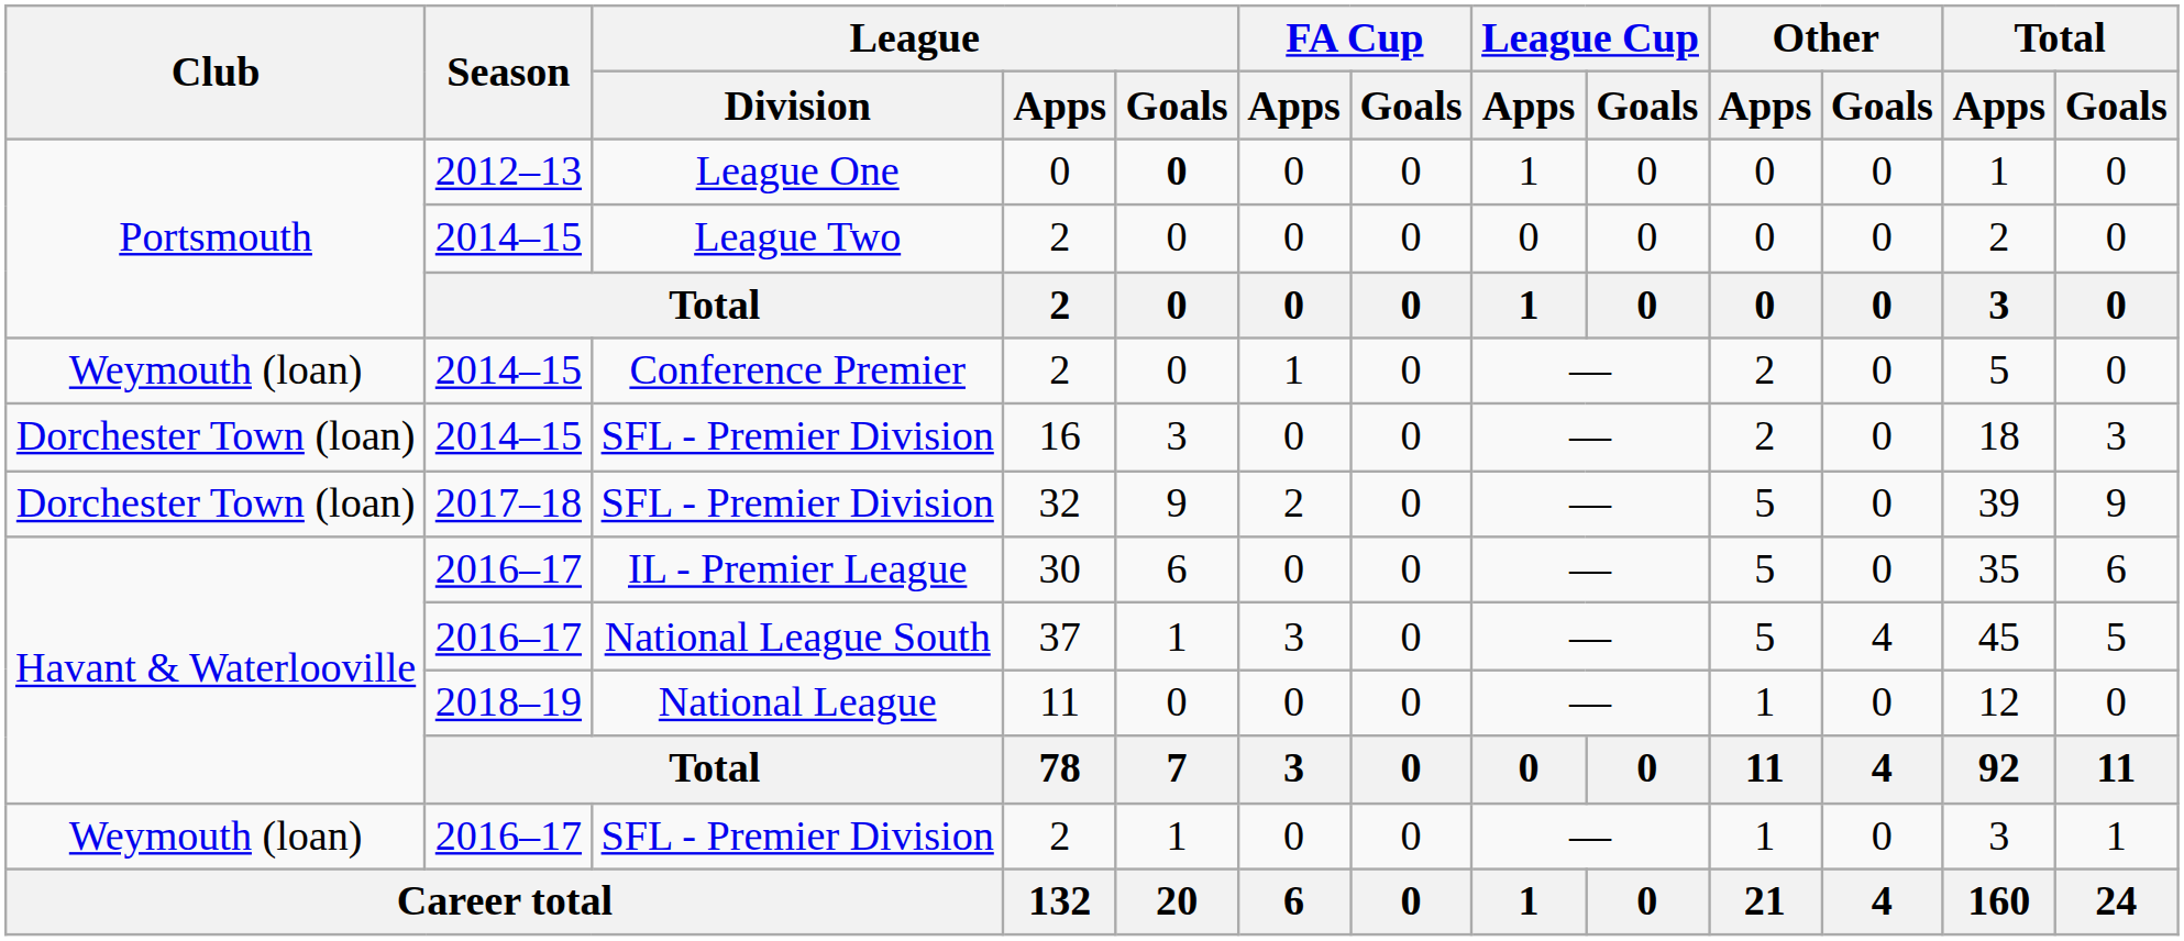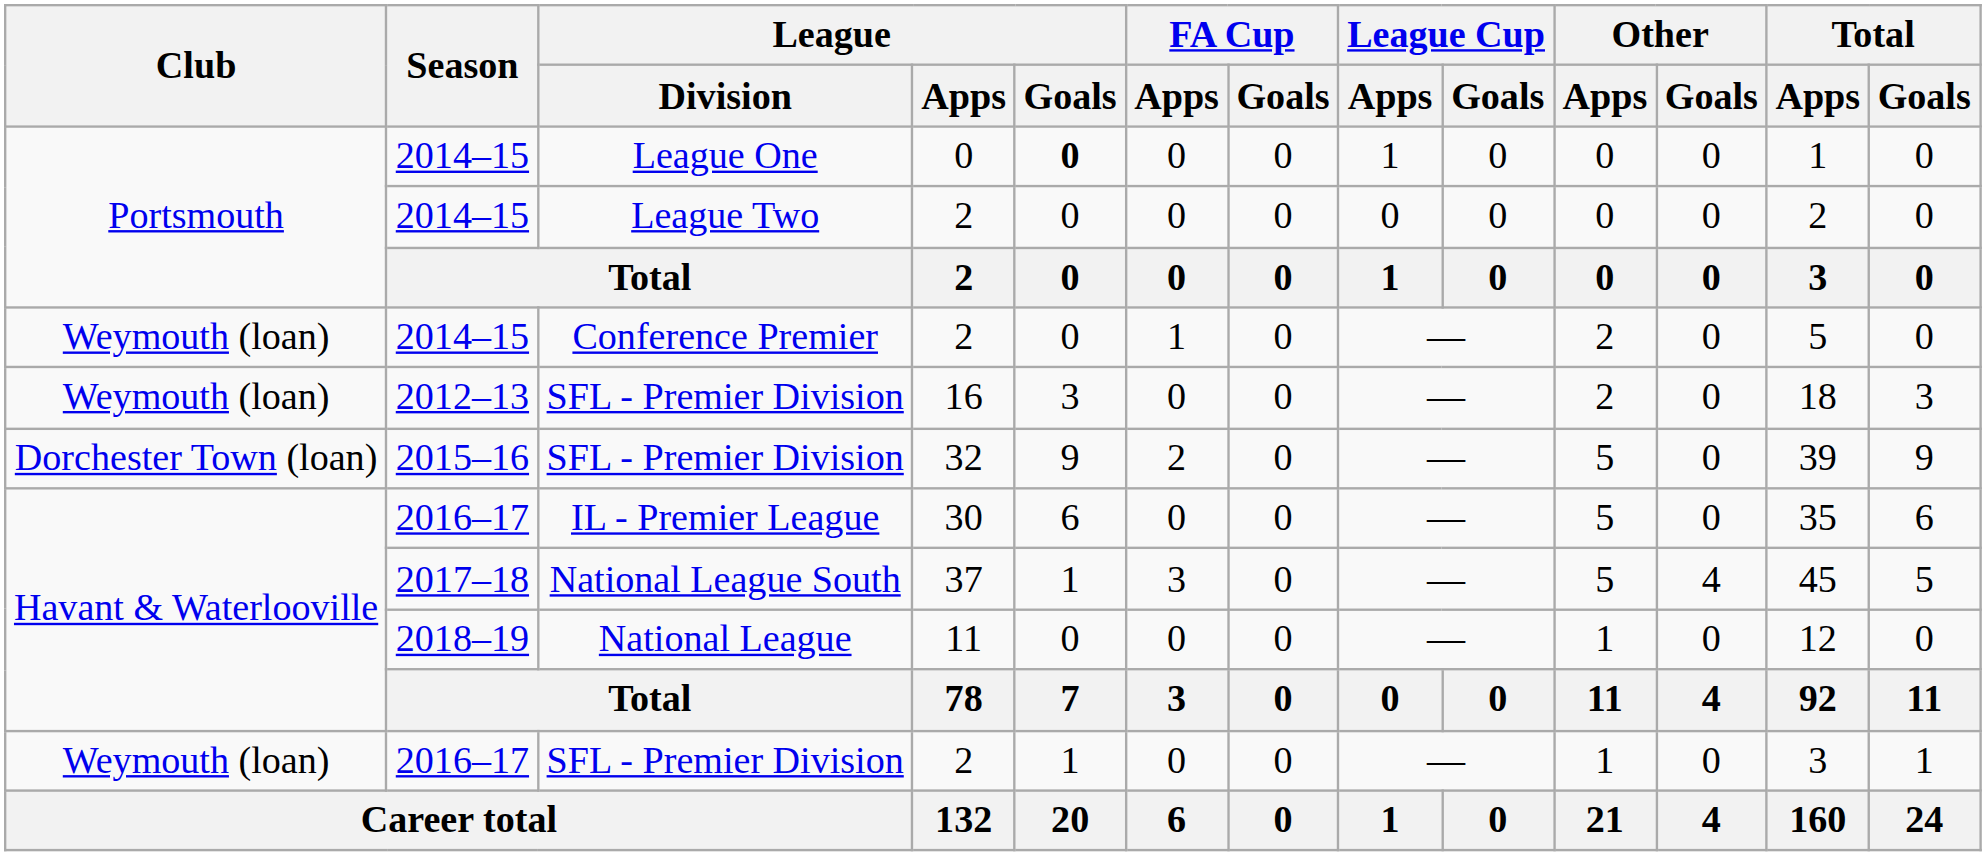League One | Season: 2012–13 -> 2014–15
SFL - Premier Division / 16 | Club: Dorchester Town (loan) -> Weymouth (loan)
SFL - Premier Division / 16 | Season: 2014–15 -> 2012–13
SFL - Premier Division / 32 | Season: 2017–18 -> 2015–16
National League South | Season: 2016–17 -> 2017–18
